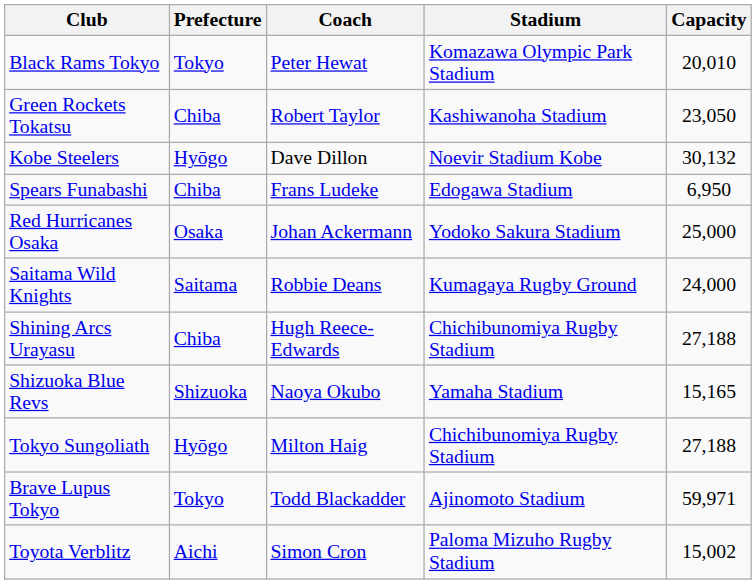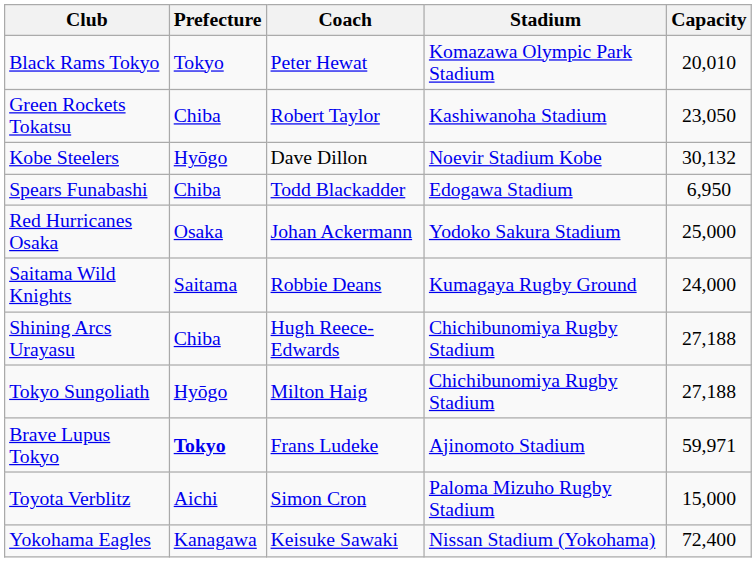Spears Funabashi | Coach: Frans Ludeke -> Todd Blackadder
- row: Shizuoka Blue Revs | Shizuoka | Naoya Okubo | Yamaha Stadium | 15,165
Brave Lupus Tokyo | Prefecture: normal -> bold
Brave Lupus Tokyo | Coach: Todd Blackadder -> Frans Ludeke
Toyota Verblitz | Capacity: 15,002 -> 15,000
+ row: Yokohama Eagles | Kanagawa | Keisuke Sawaki | Nissan Stadium (Yokohama) | 72,400
